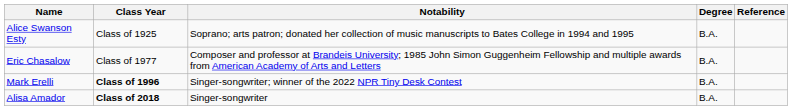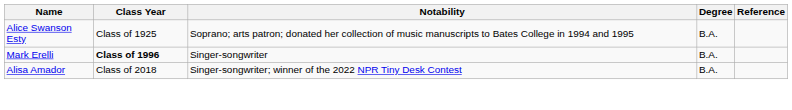- row: Eric Chasalow | Class of 1977 | Composer and professor at Brandeis University; 1985 John Simon Guggenheim Fellowship and multiple awards from American Academy of Arts and Letters | B.A.
Mark Erelli | Notability: Singer-songwriter; winner of the 2022 NPR Tiny Desk Contest -> Singer-songwriter
Alisa Amador | Class Year: bold -> normal
Alisa Amador | Notability: Singer-songwriter -> Singer-songwriter; winner of the 2022 NPR Tiny Desk Contest
